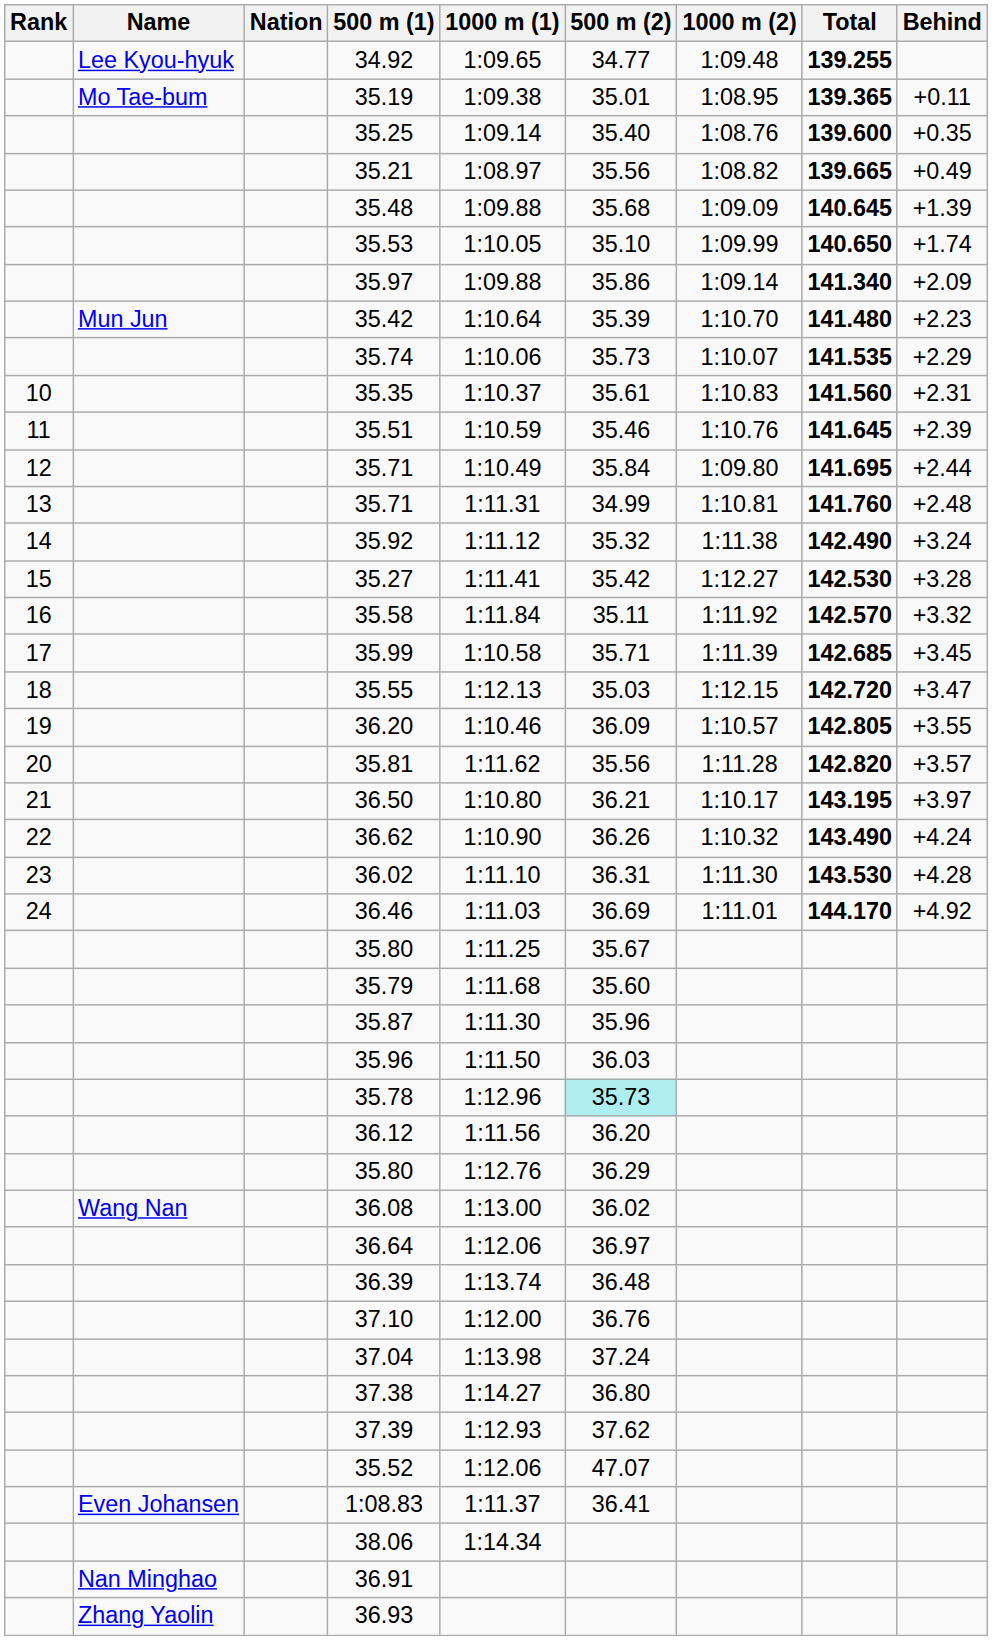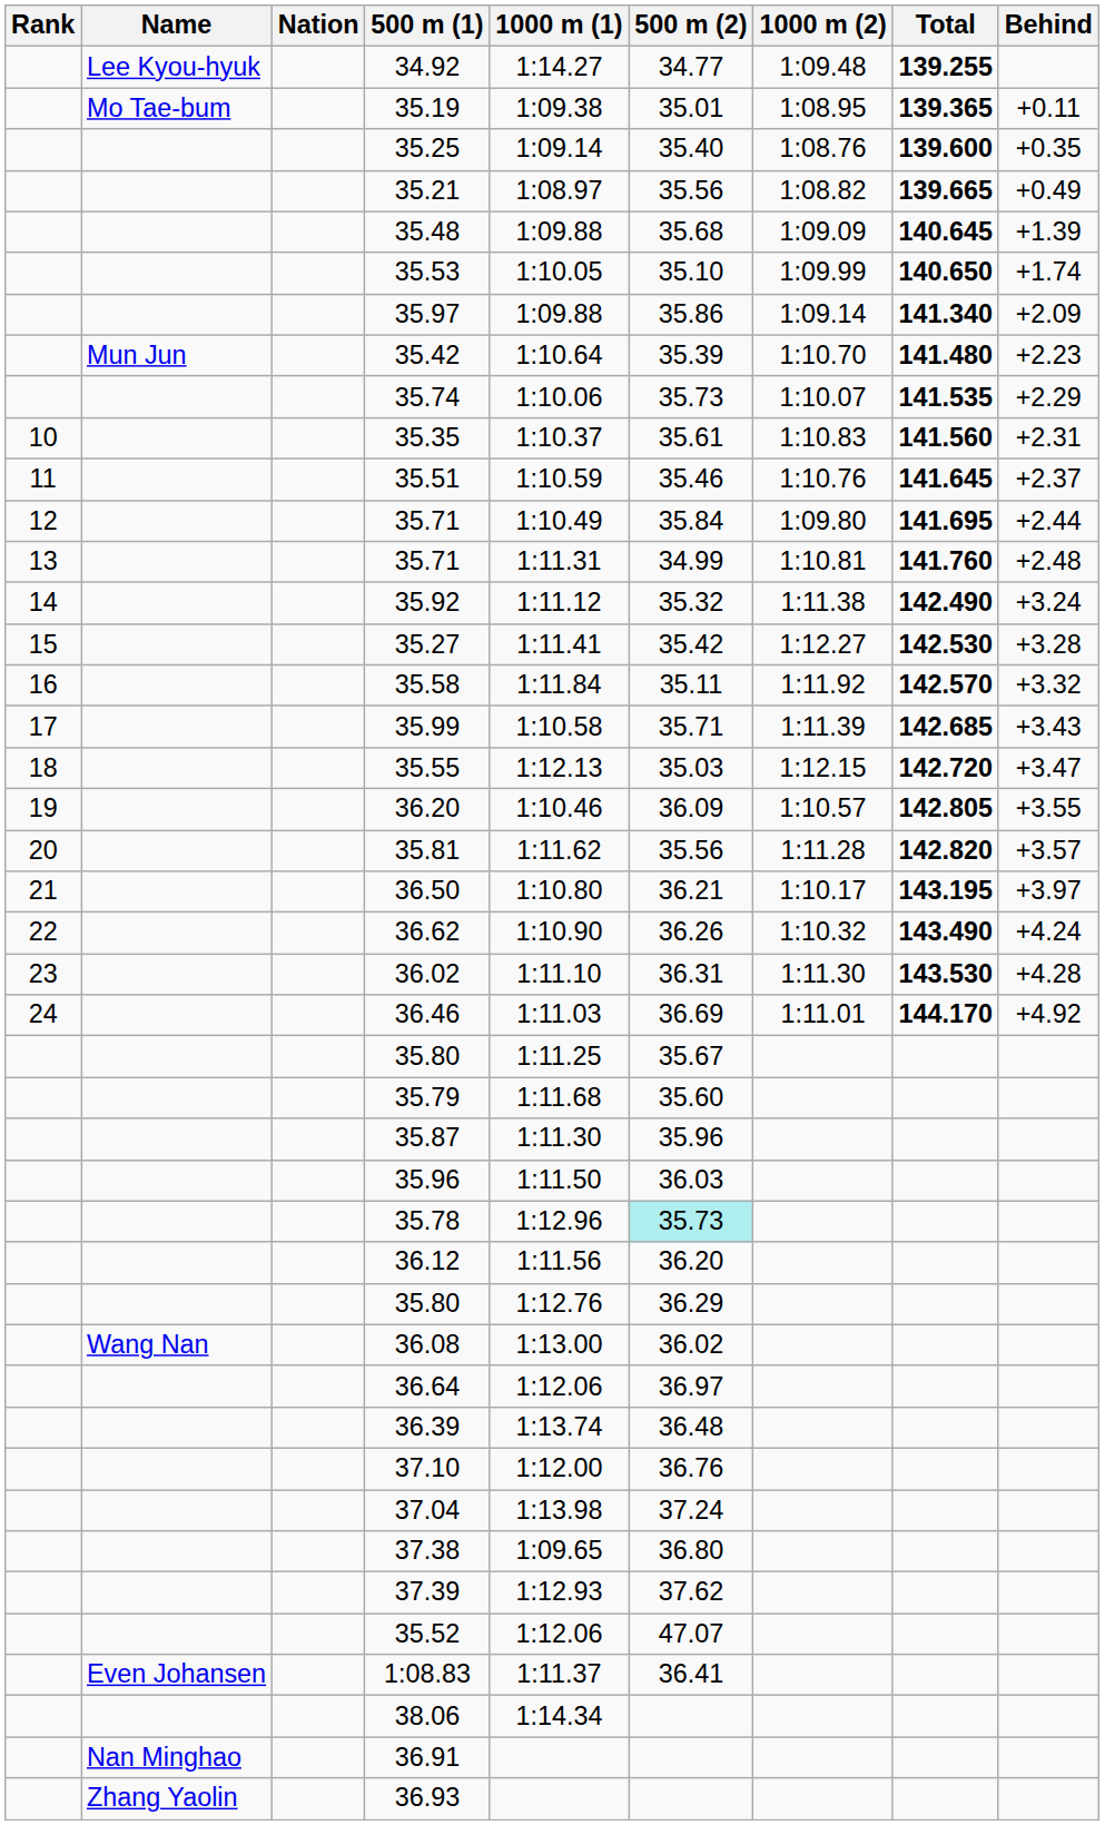34.92 | 1000 m (1): 1:09.65 -> 1:14.27
35.51 | Behind: +2.39 -> +2.37
35.99 | Behind: +3.45 -> +3.43
37.38 | 1000 m (1): 1:14.27 -> 1:09.65
